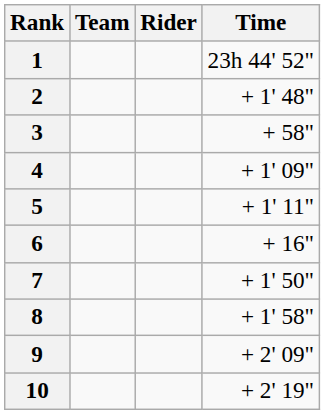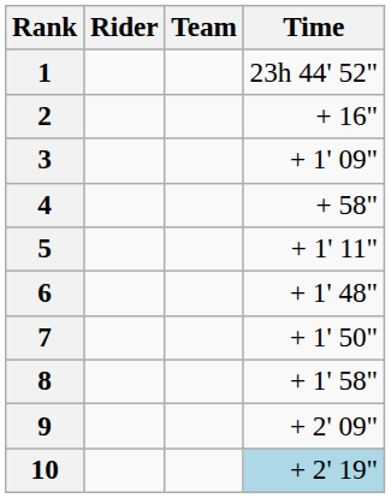columns swapped: Rider <-> Team
2 | Time: + 1' 48" -> + 16"
3 | Time: + 58" -> + 1' 09"
4 | Time: + 1' 09" -> + 58"
6 | Time: + 16" -> + 1' 48"
10 | Time: no background -> lightblue background
